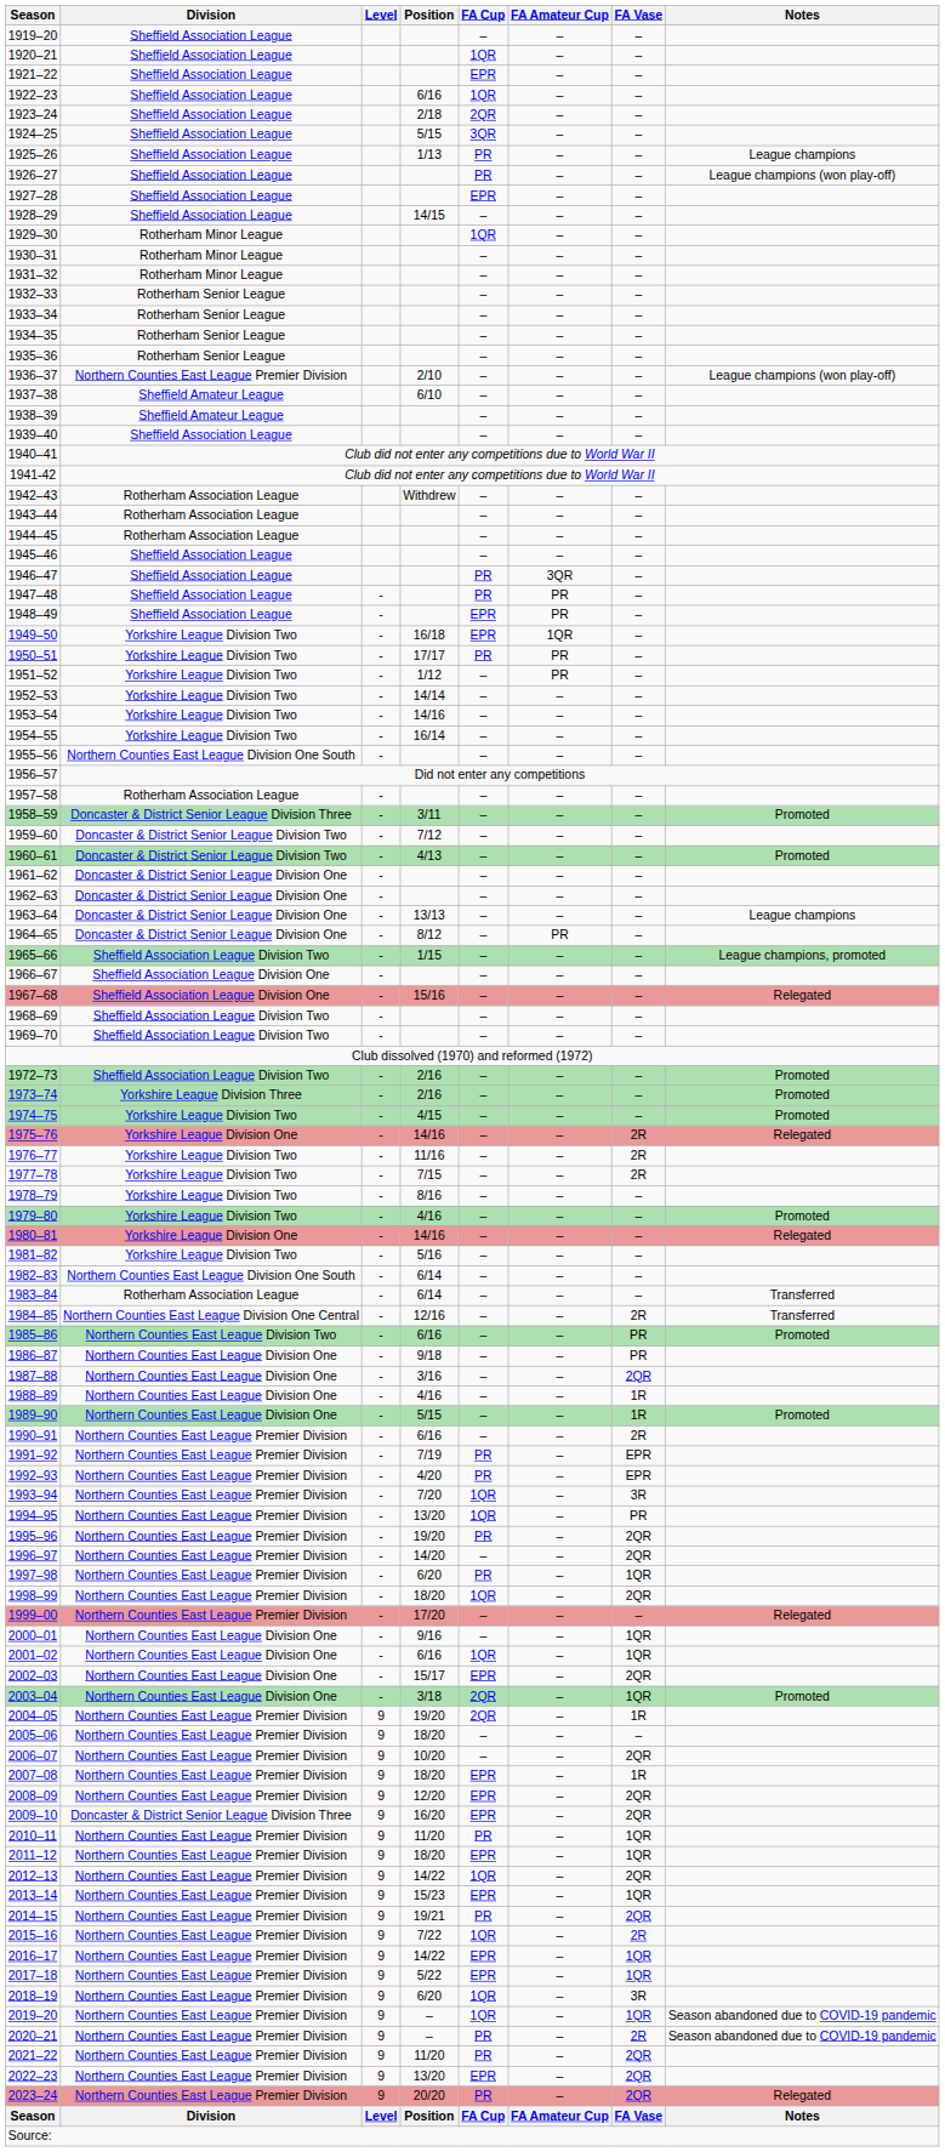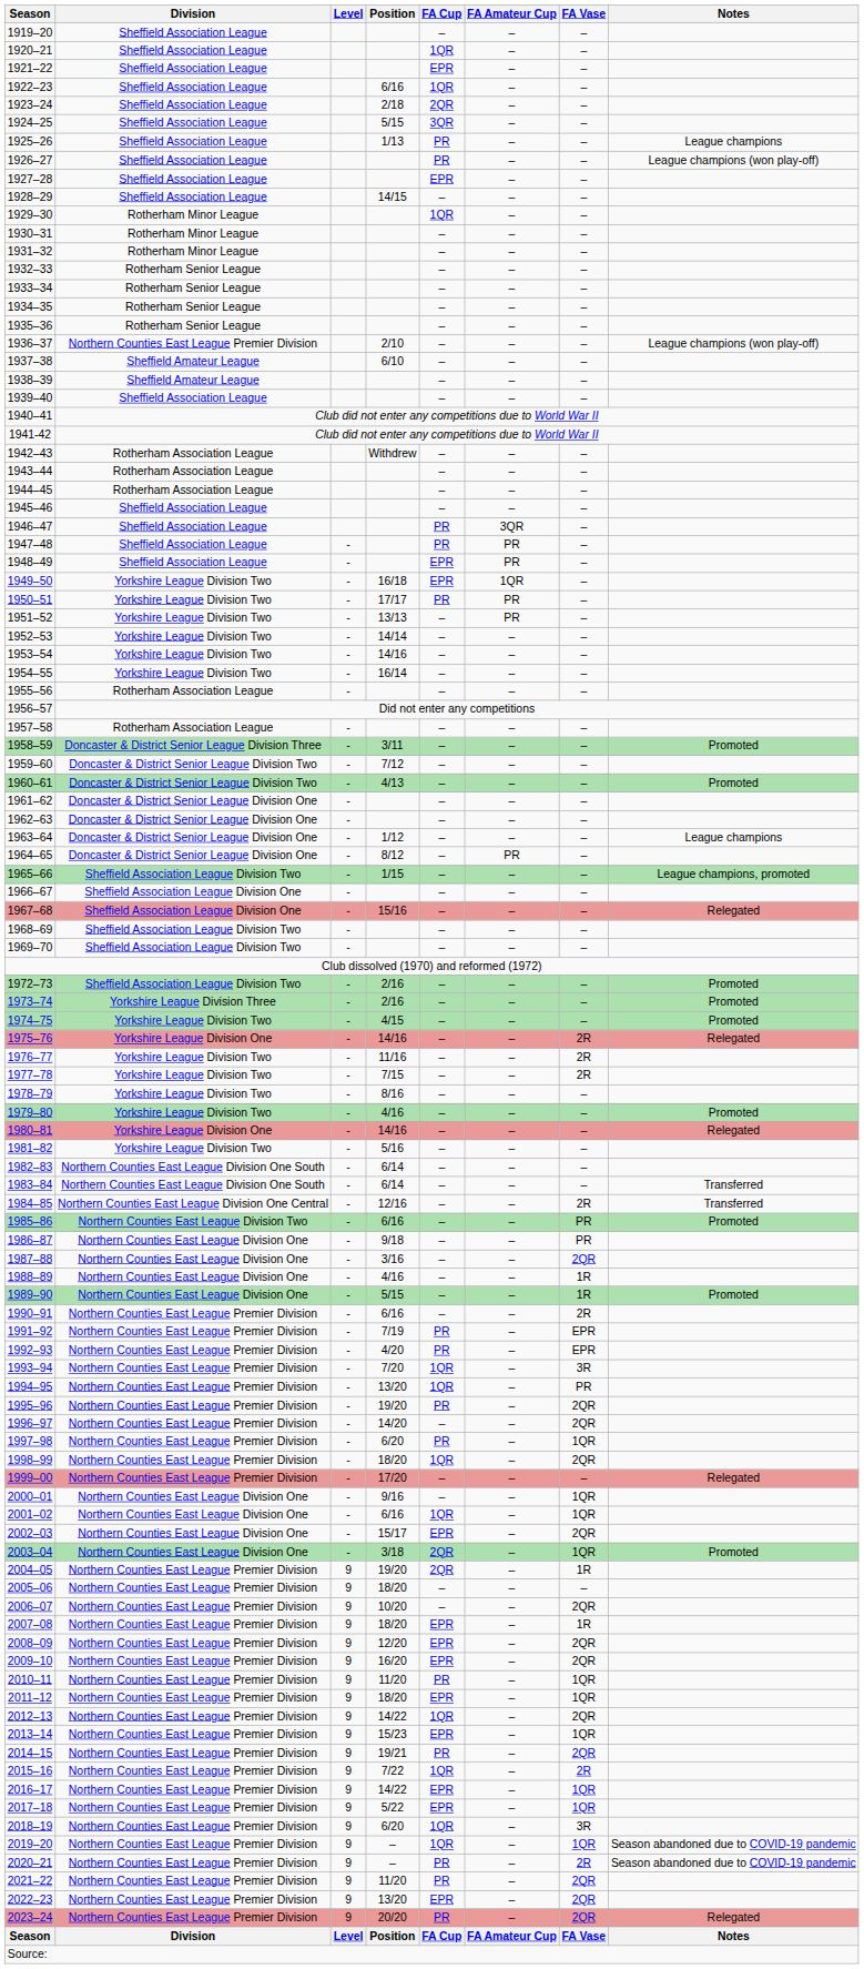1951–52 | Position: 1/12 -> 13/13
1955–56 | Division: Northern Counties East League Division One South -> Rotherham Association League
1963–64 | Position: 13/13 -> 1/12
1983–84 | Division: Rotherham Association League -> Northern Counties East League Division One South
2009–10 | Division: Doncaster & District Senior League Division Three -> Northern Counties East League Premier Division
